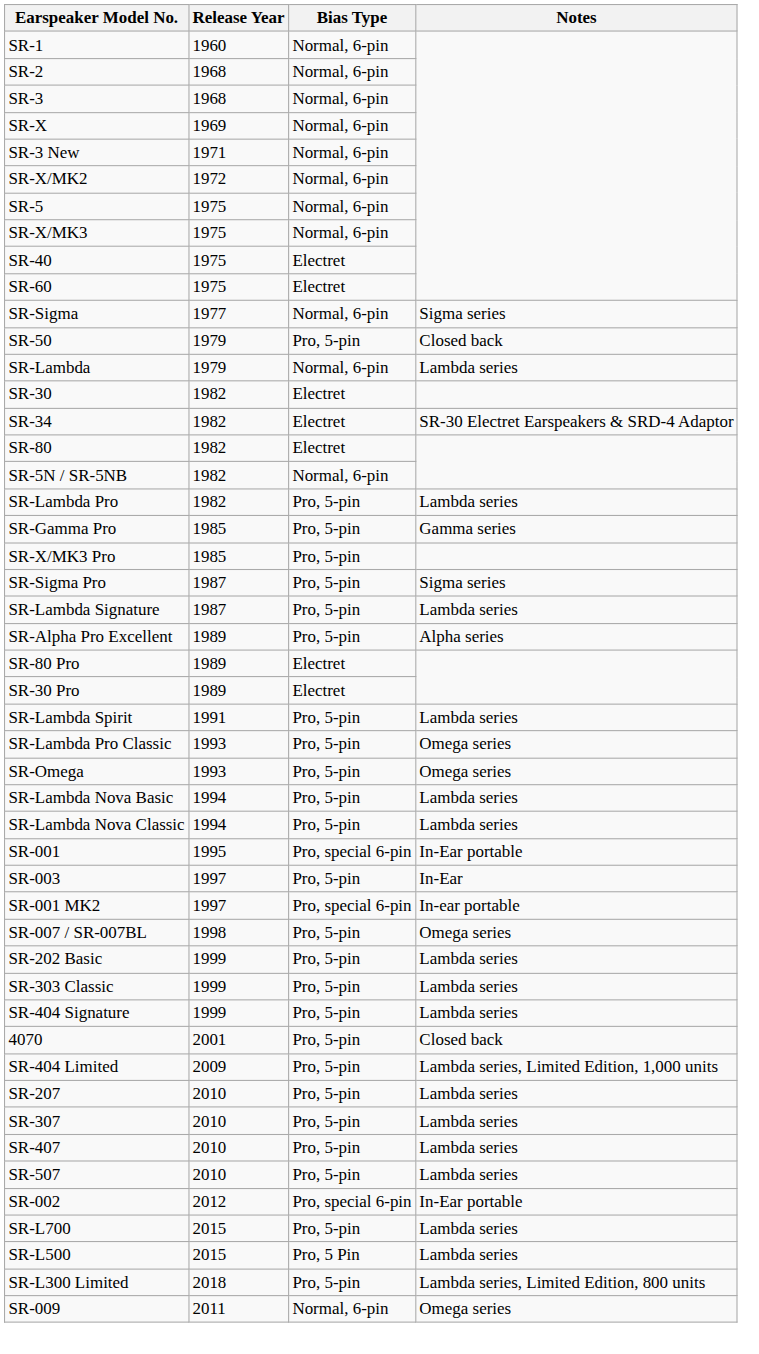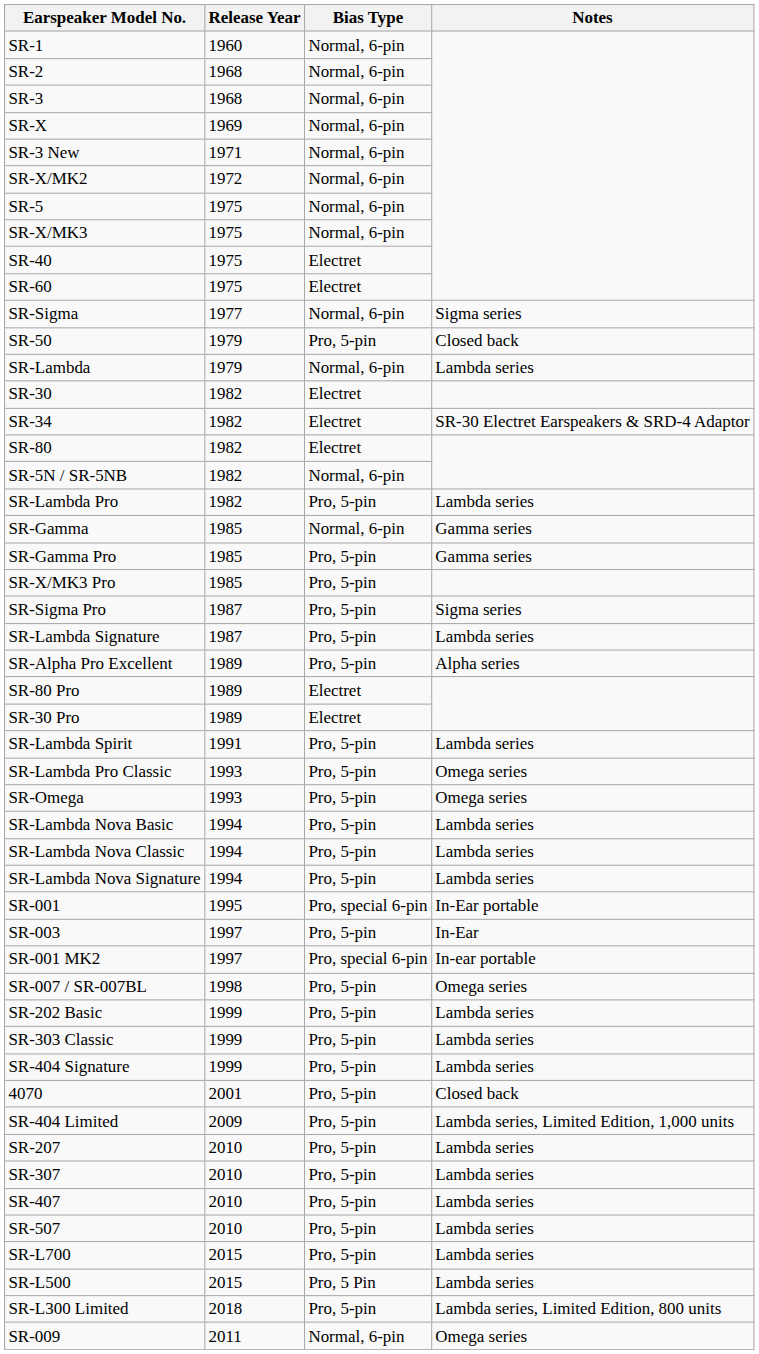+ row: SR-Gamma | 1985 | Normal, 6-pin | Gamma series
+ row: SR-Lambda Nova Signature | 1994 | Pro, 5-pin | Lambda series
- row: SR-002 | 2012 | Pro, special 6-pin | In-Ear portable
